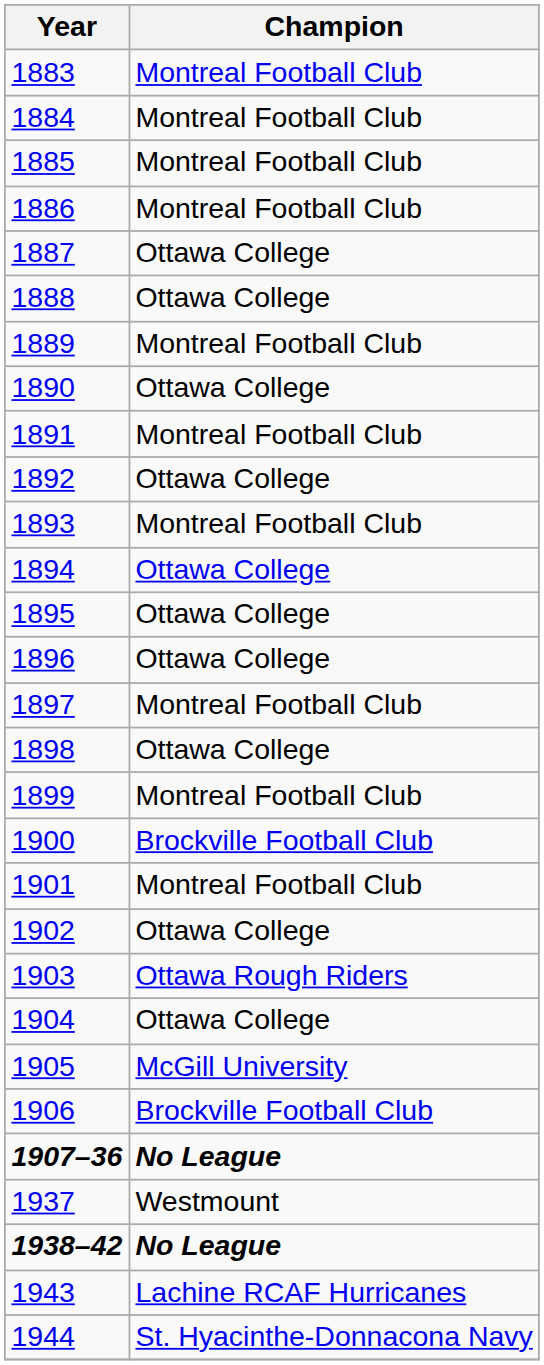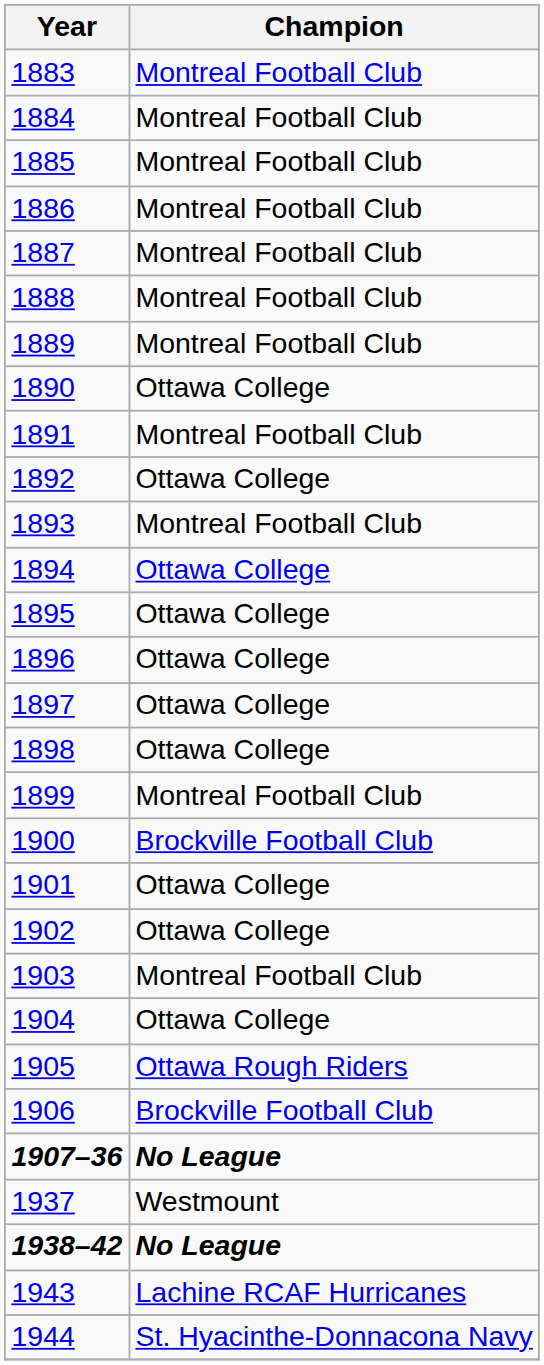1887 | Champion: Ottawa College -> Montreal Football Club
1888 | Champion: Ottawa College -> Montreal Football Club
1897 | Champion: Montreal Football Club -> Ottawa College
1901 | Champion: Montreal Football Club -> Ottawa College
1903 | Champion: Ottawa Rough Riders -> Montreal Football Club
1905 | Champion: McGill University -> Ottawa Rough Riders
